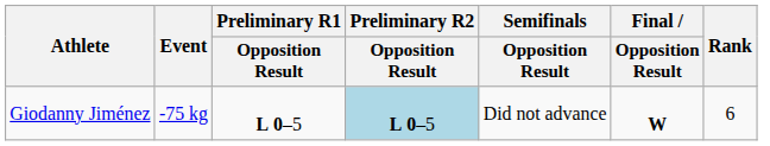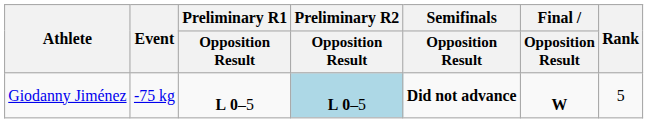Giodanny Jiménez | Semifinals / Opposition Result: normal -> bold
Giodanny Jiménez | Rank: 6 -> 5
